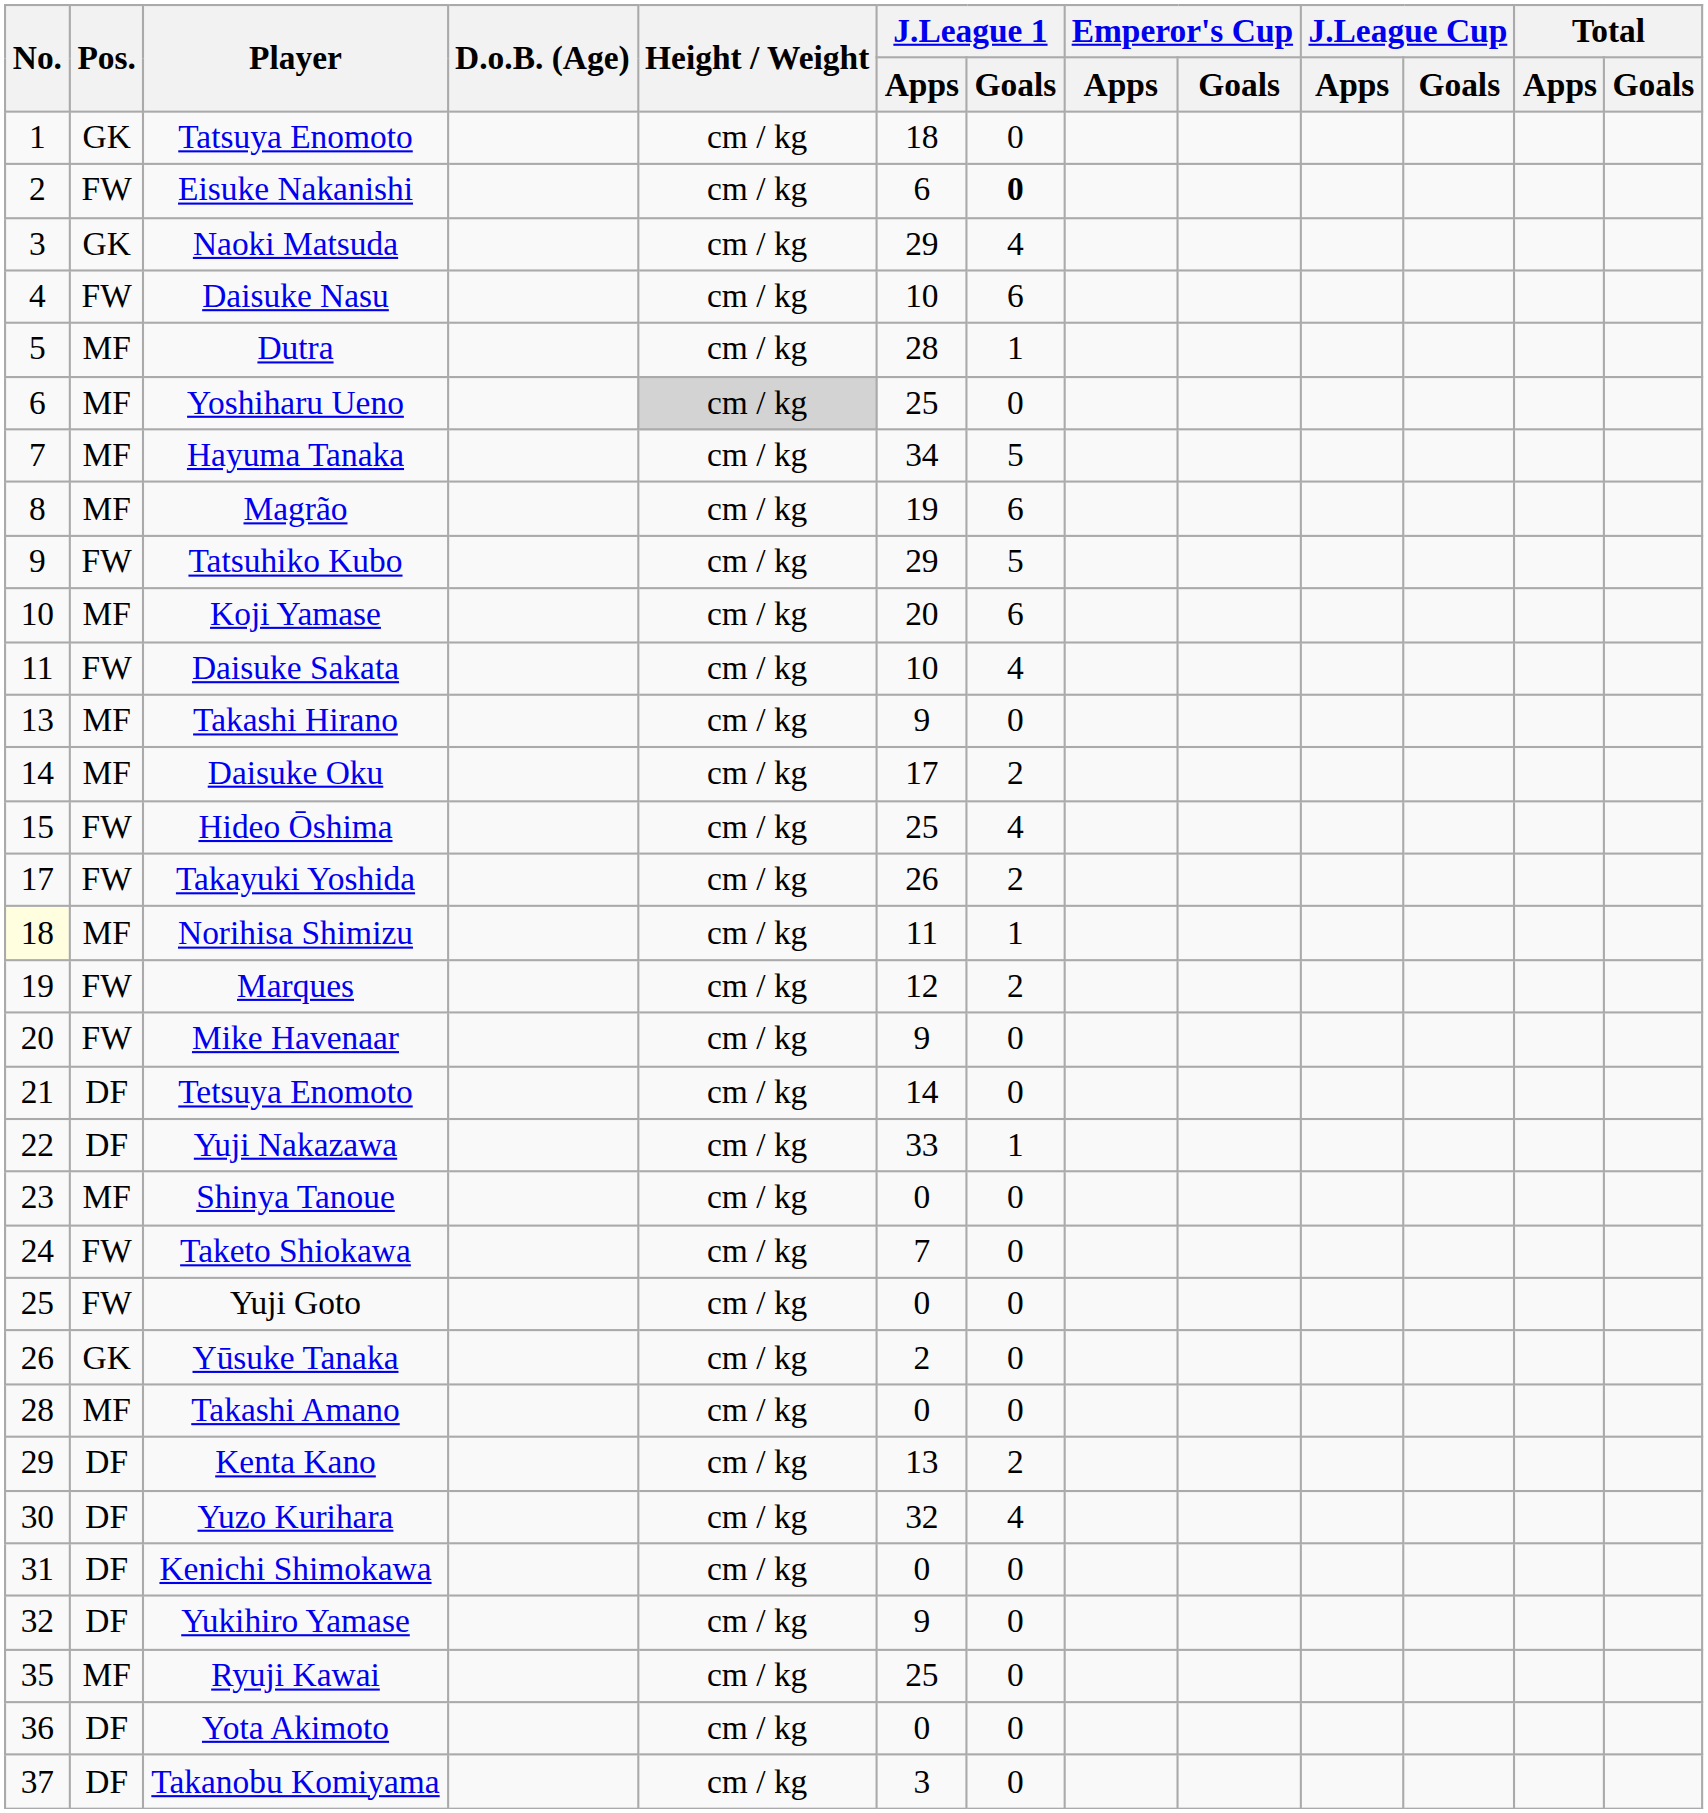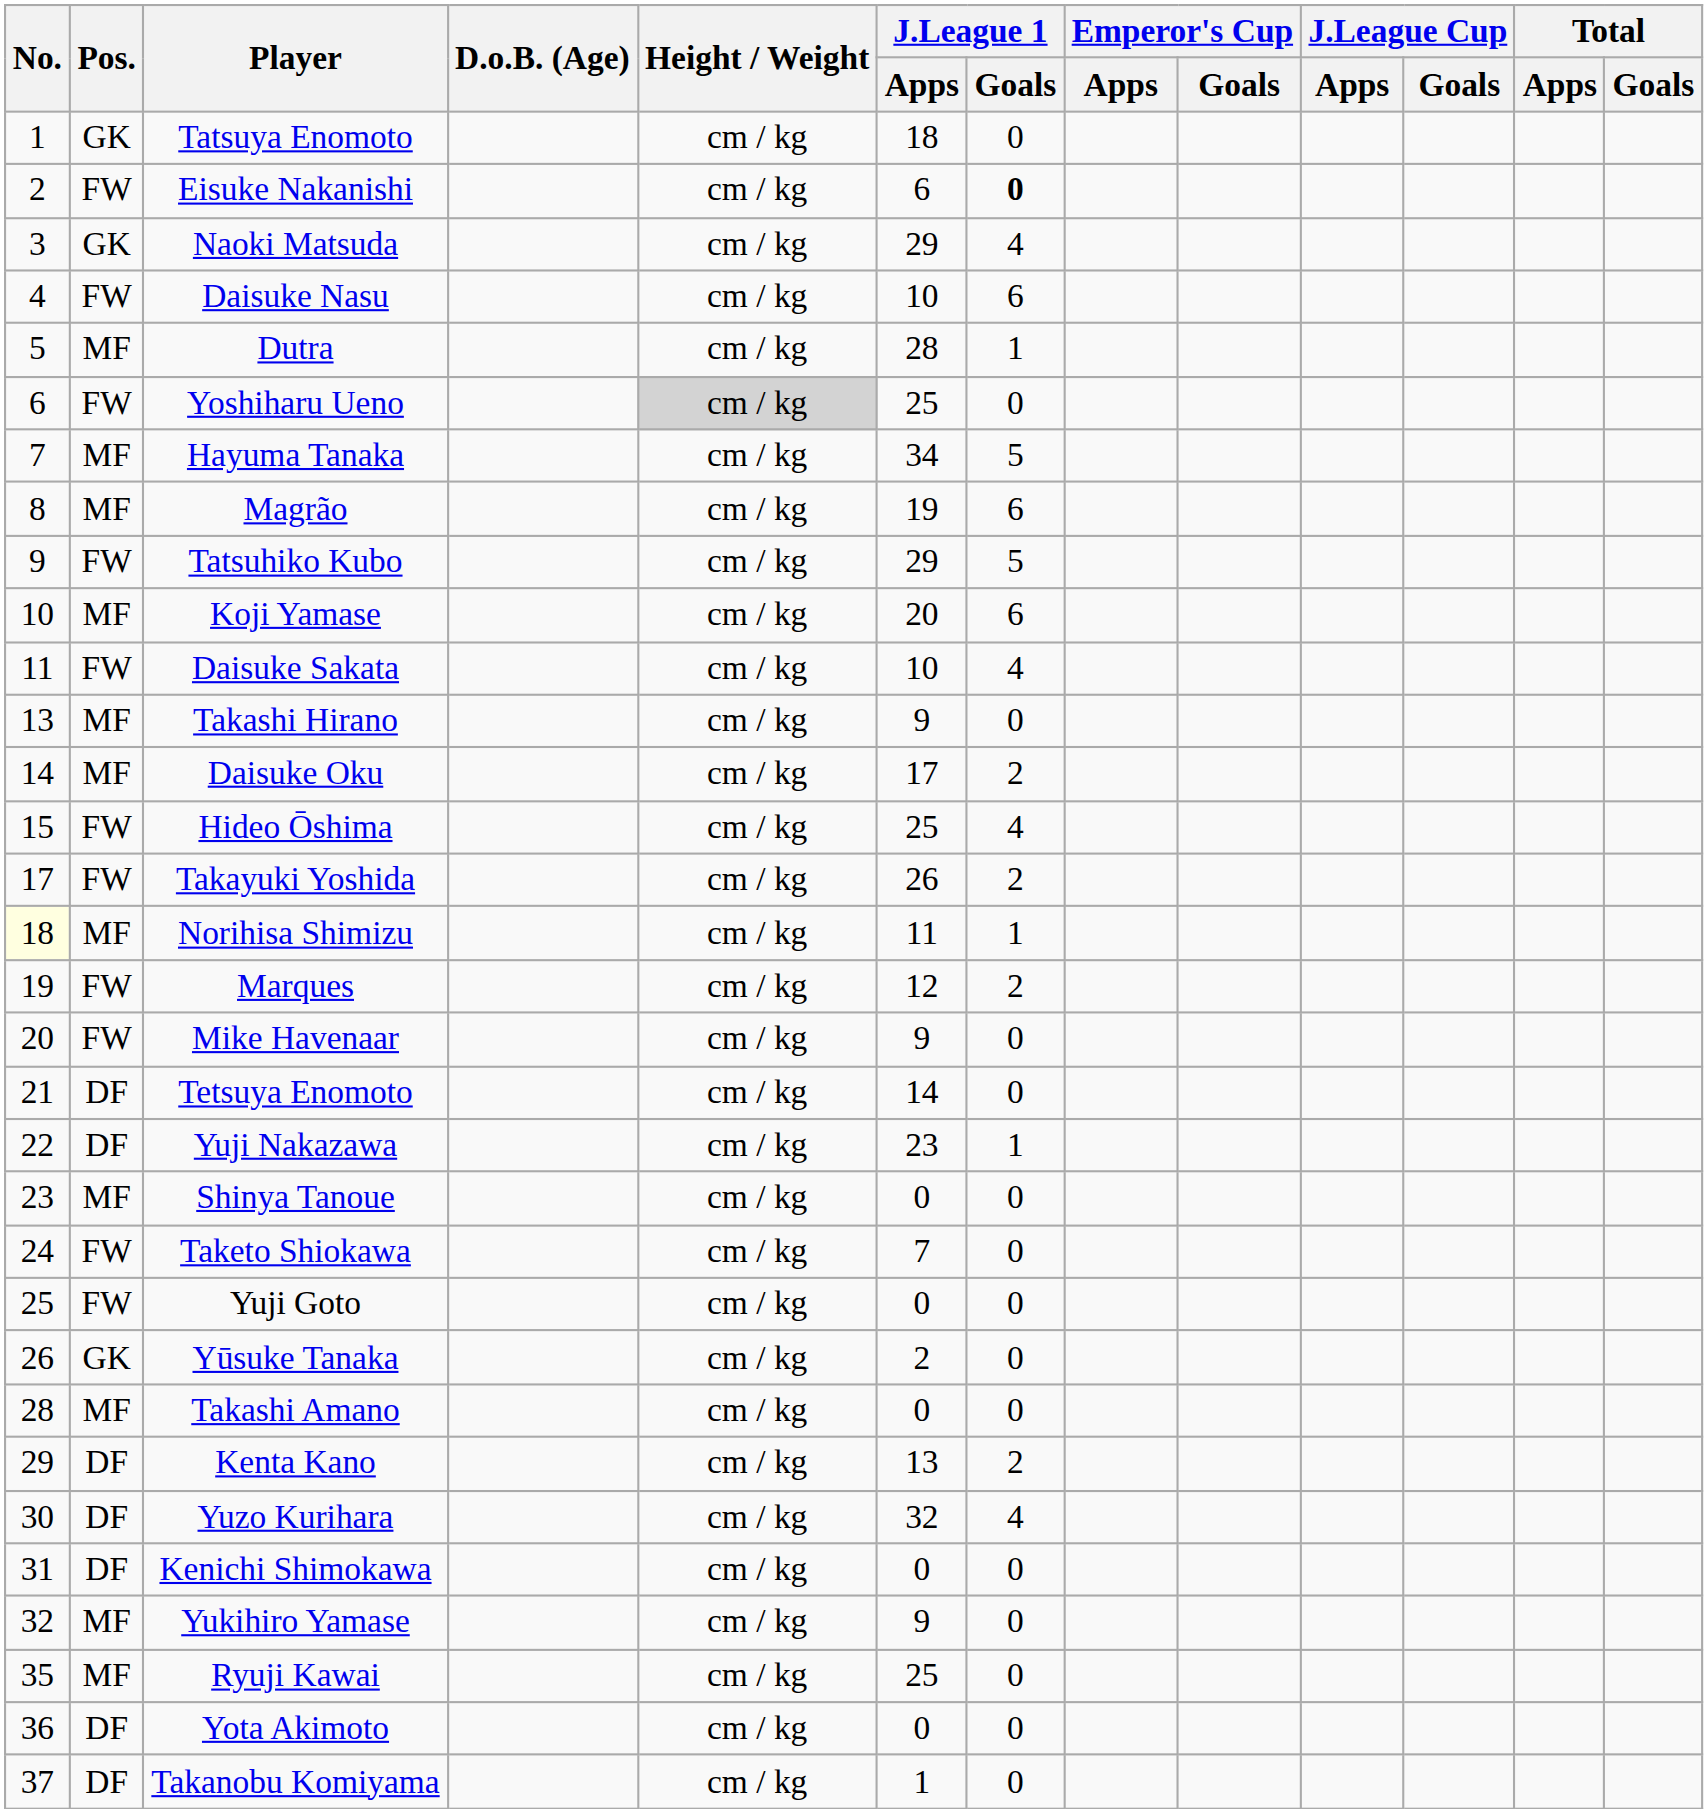Yoshiharu Ueno | Pos.: MF -> FW
Yuji Nakazawa | J.League 1 / Apps: 33 -> 23
Yukihiro Yamase | Pos.: DF -> MF
Takanobu Komiyama | J.League 1 / Apps: 3 -> 1
